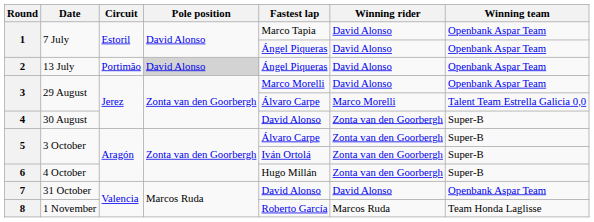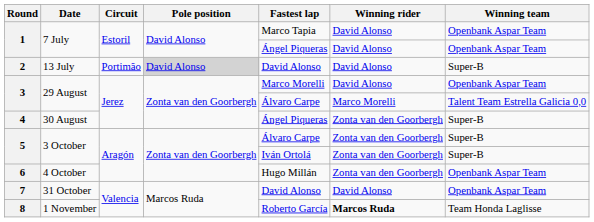2 | Fastest lap: Ángel Piqueras -> David Alonso
2 | Winning team: Openbank Aspar Team -> Super-B
4 | Fastest lap: David Alonso -> Ángel Piqueras
6 | Winning team: Super-B -> Openbank Aspar Team
8 | Winning rider: normal -> bold
